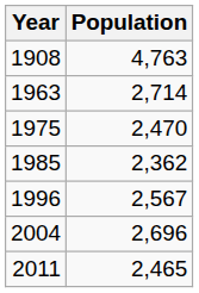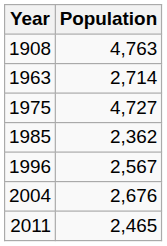1975 | Population: 2,470 -> 4,727
2004 | Population: 2,696 -> 2,676
